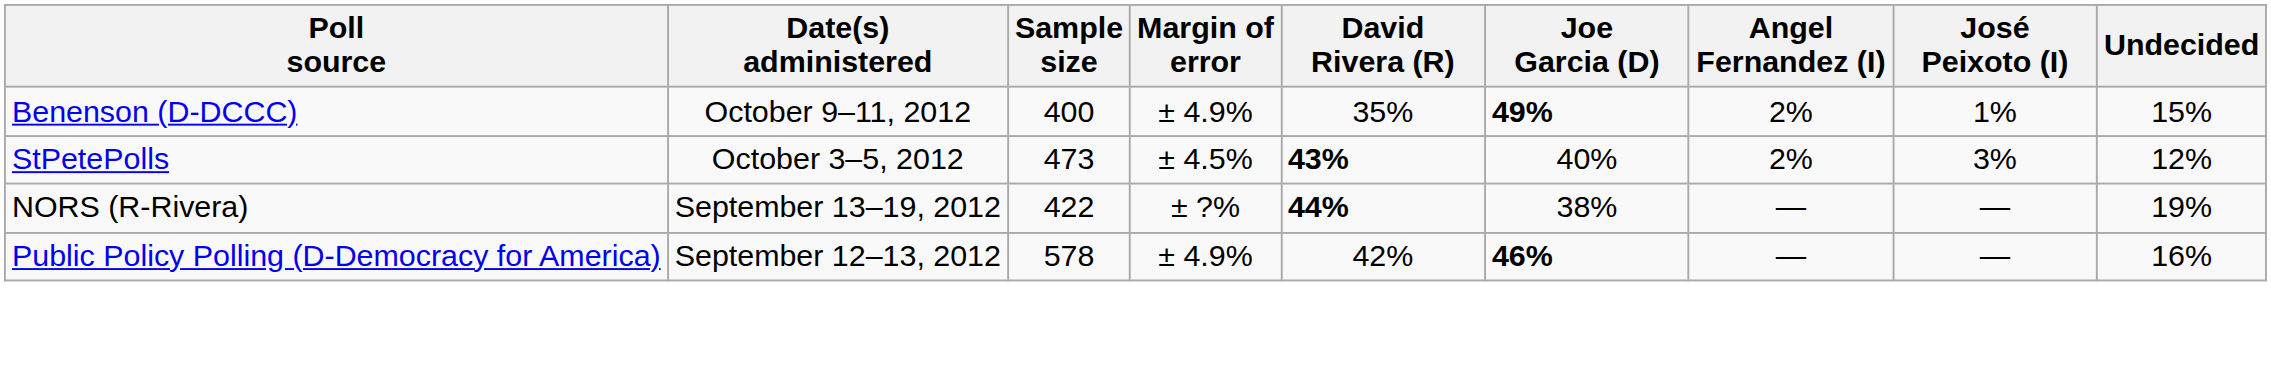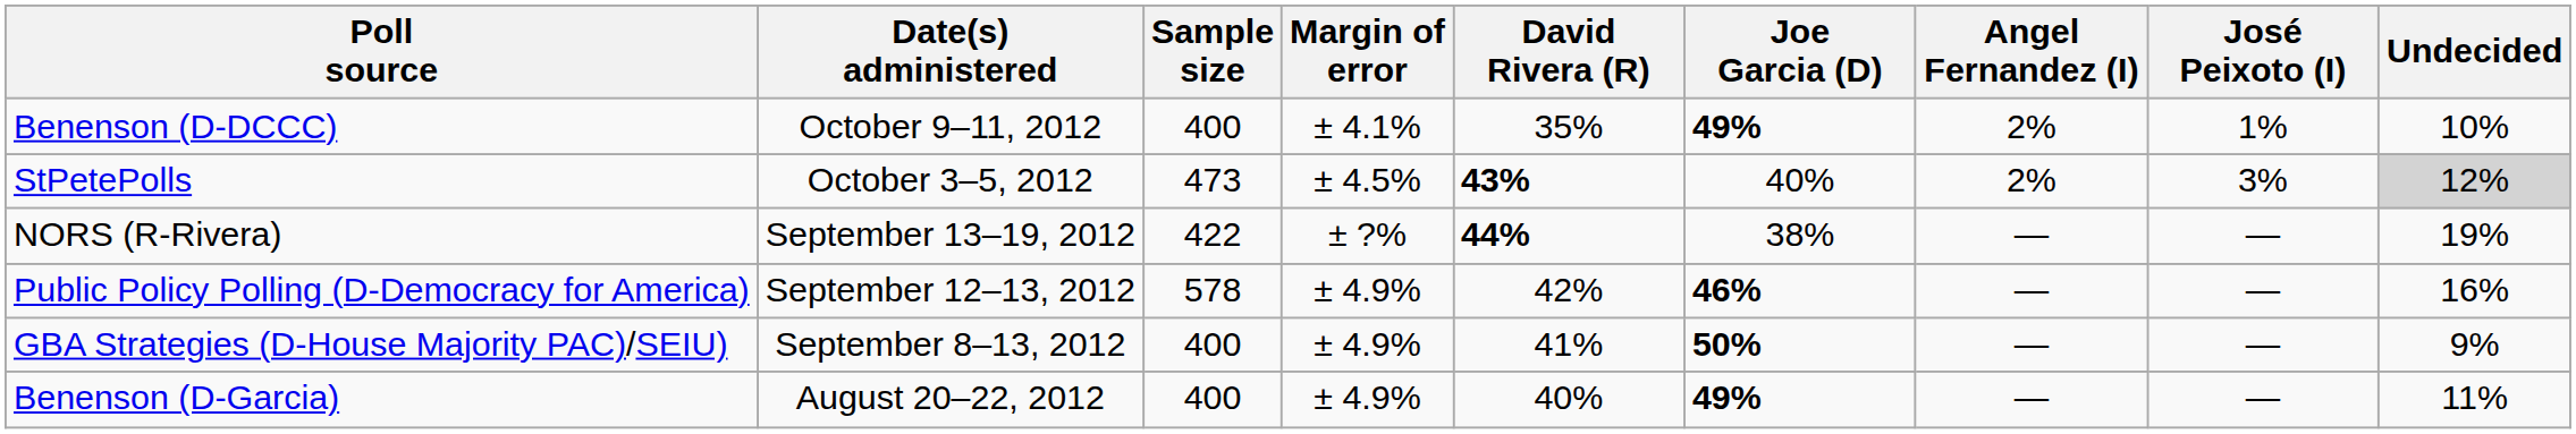Benenson (D-DCCC) | Margin of error: ± 4.9% -> ± 4.1%
Benenson (D-DCCC) | Undecided: 15% -> 10%
StPetePolls | Undecided: no background -> lightgrey background
+ row: GBA Strategies (D-House Majority PAC)/SEIU) | September 8–13, 2012 | 400 | ± 4.9% | 41% | 50% | — | — | 9%
+ row: Benenson (D-Garcia) | August 20–22, 2012 | 400 | ± 4.9% | 40% | 49% | — | — | 11%
